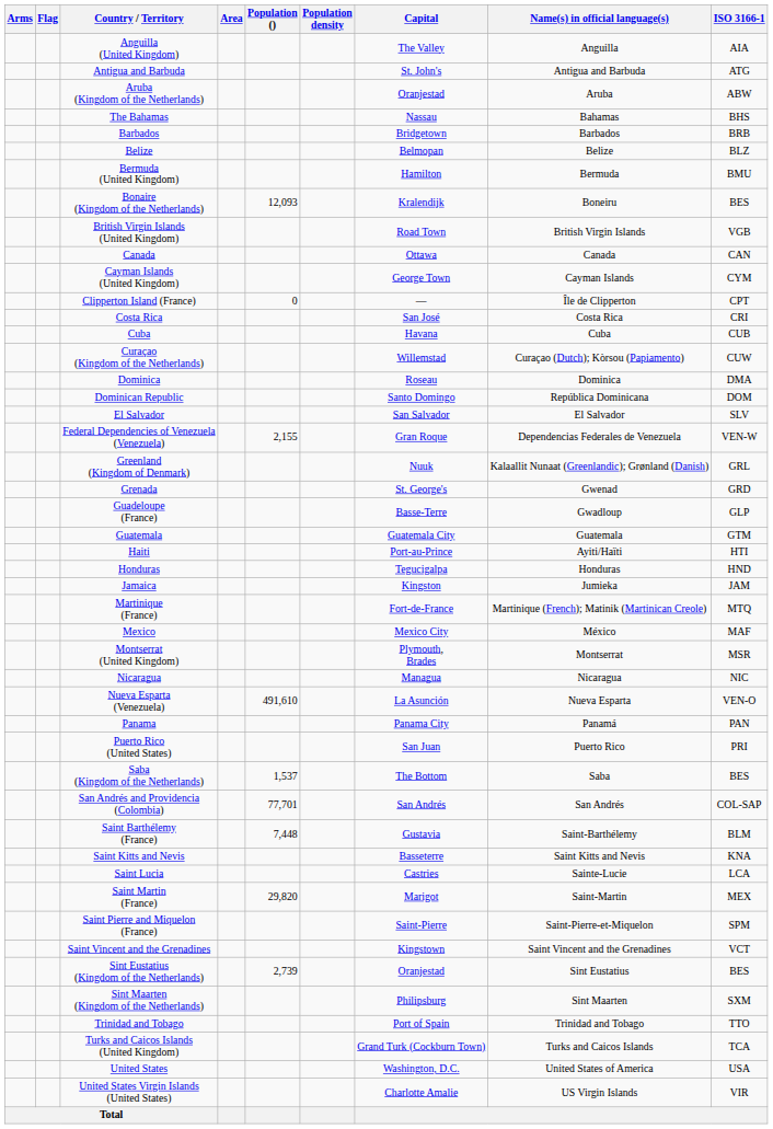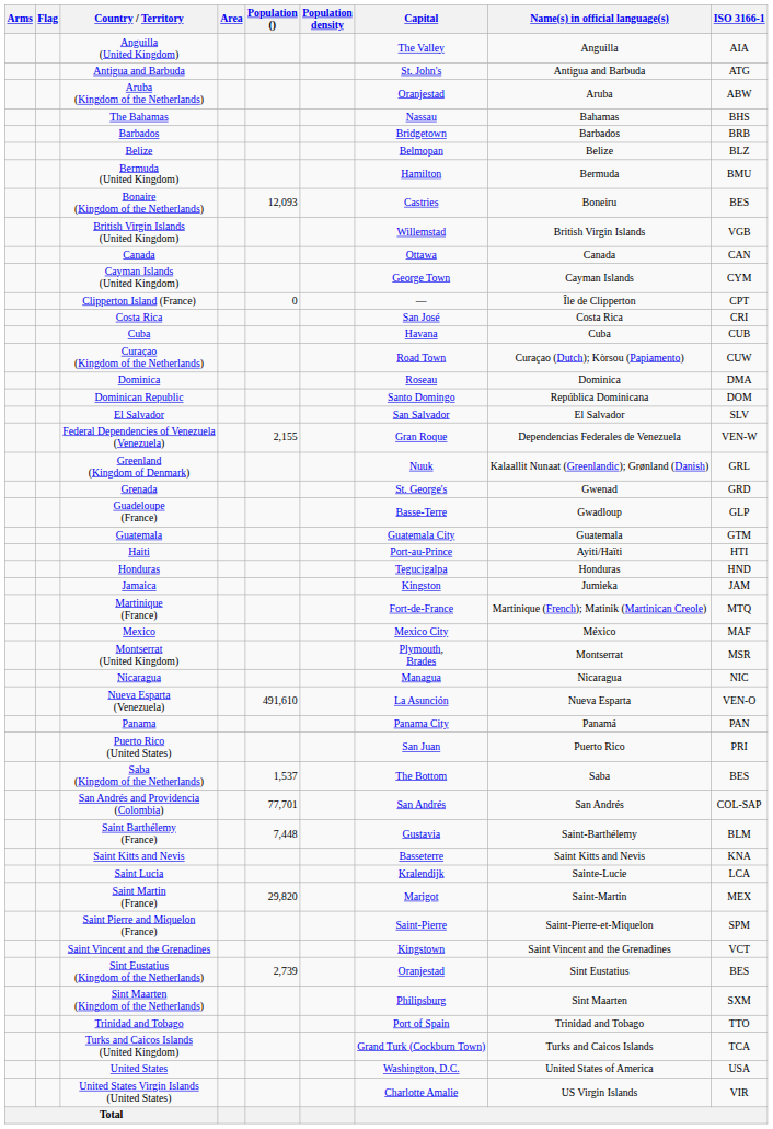Bonaire (Kingdom of the Netherlands) | Capital: Kralendijk -> Castries
British Virgin Islands (United Kingdom) | Capital: Road Town -> Willemstad
Curaçao (Kingdom of the Netherlands) | Capital: Willemstad -> Road Town
Saint Lucia | Capital: Castries -> Kralendijk
